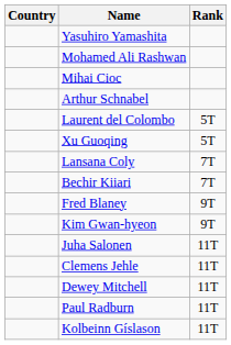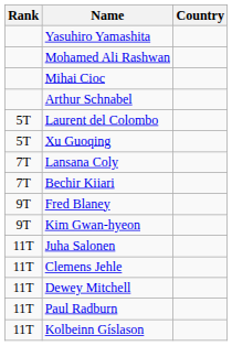columns swapped: Rank <-> Country
